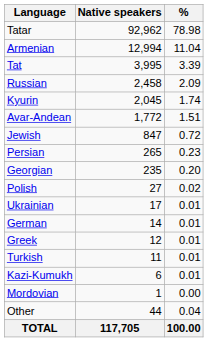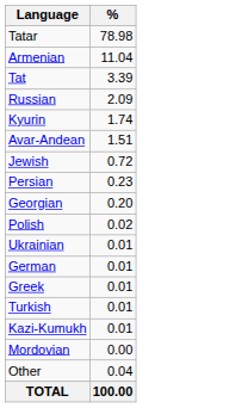- column: Native speakers | 92,962 | 12,994 | 3,995 | 2,458 | 2,045 | 1,772 | 847 | 265 | 235 | 27 | 17 | 14 | 12 | 11 | 6 | 1 | 44 | 117,705
